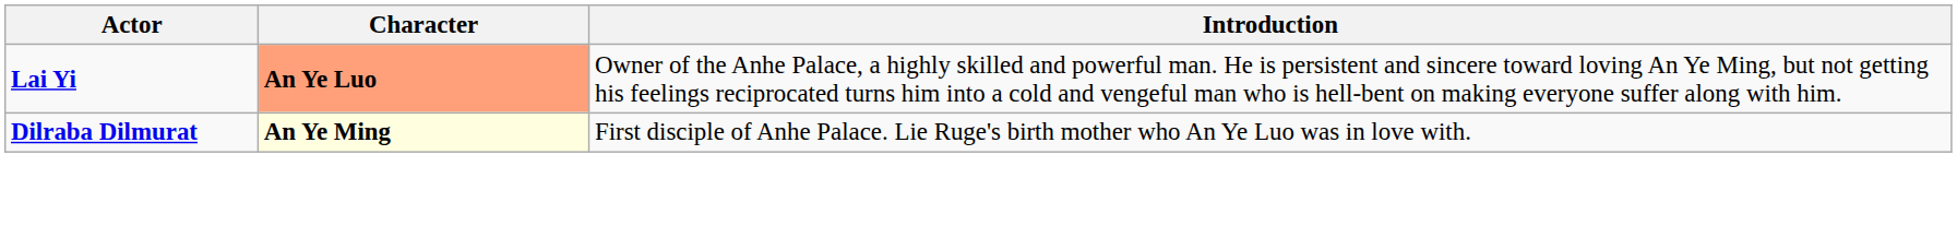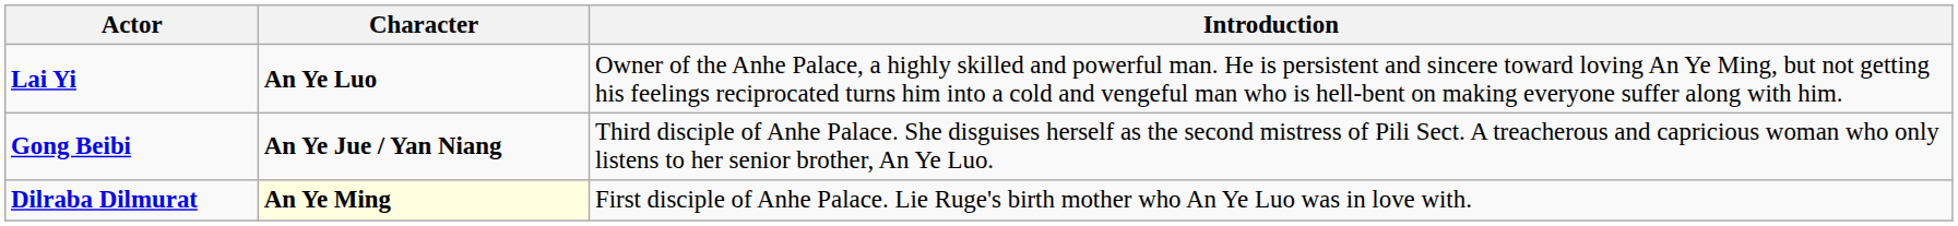Lai Yi | Character: lightsalmon background -> no background
+ row: Gong Beibi | An Ye Jue / Yan Niang | Third disciple of Anhe Palace. She disguises herself as the second mistress of Pili Sect. A treacherous and capricious woman who only listens to her senior brother, An Ye Luo.
